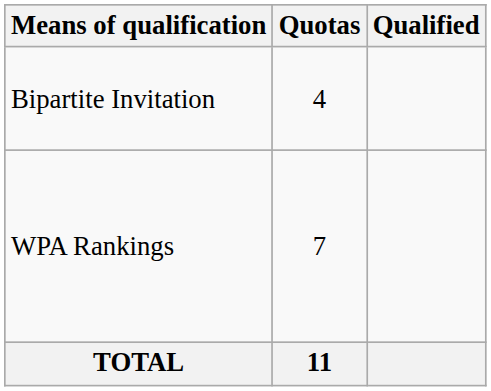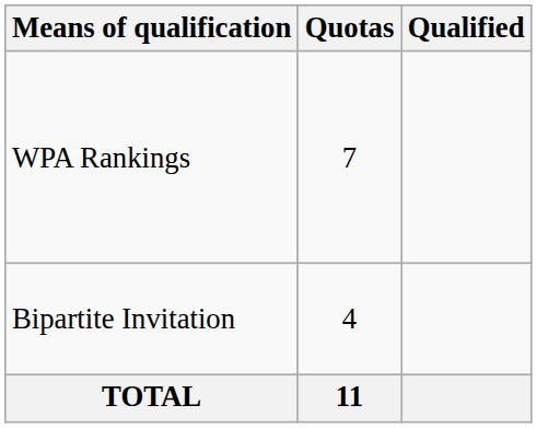rows swapped: WPA Rankings <-> Bipartite Invitation
